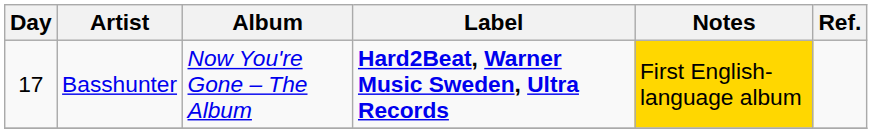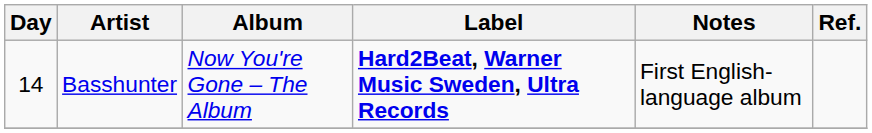Basshunter | Day: 17 -> 14
Basshunter | Notes: gold background -> no background
